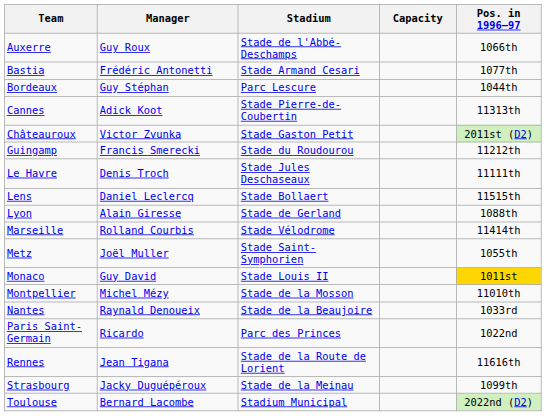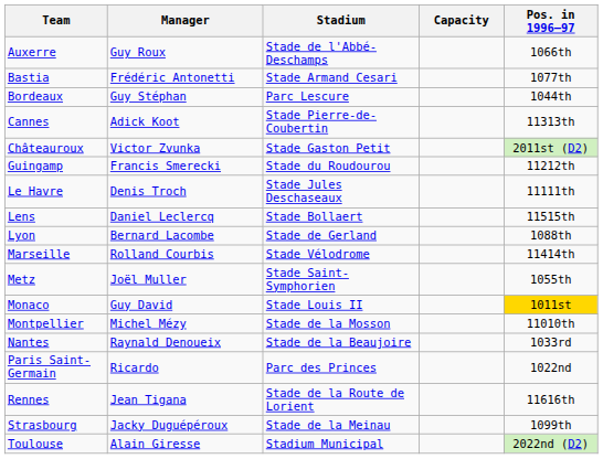Lyon | Manager: Alain Giresse -> Bernard Lacombe
Toulouse | Manager: Bernard Lacombe -> Alain Giresse
